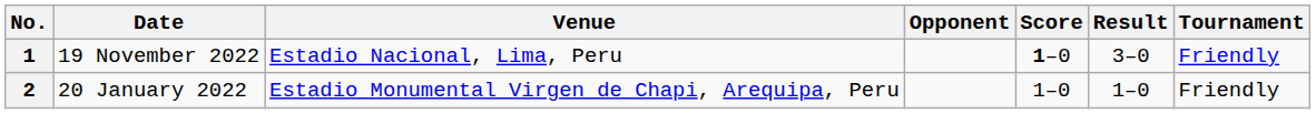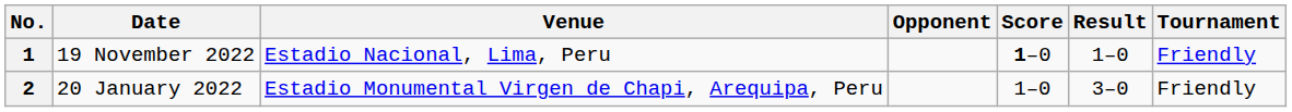1 | Result: 3–0 -> 1–0
2 | Result: 1–0 -> 3–0
